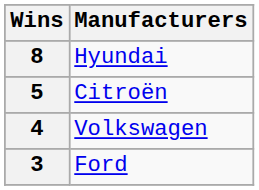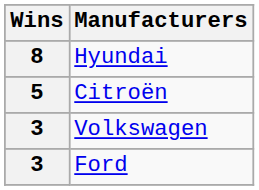Volkswagen | Wins: 4 -> 3
